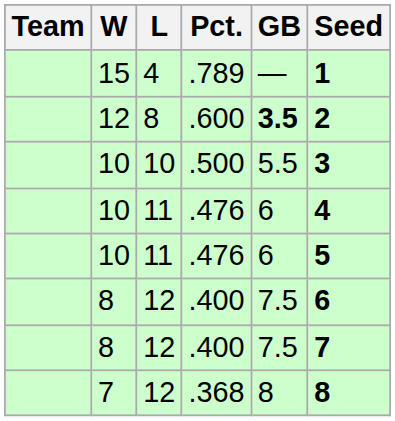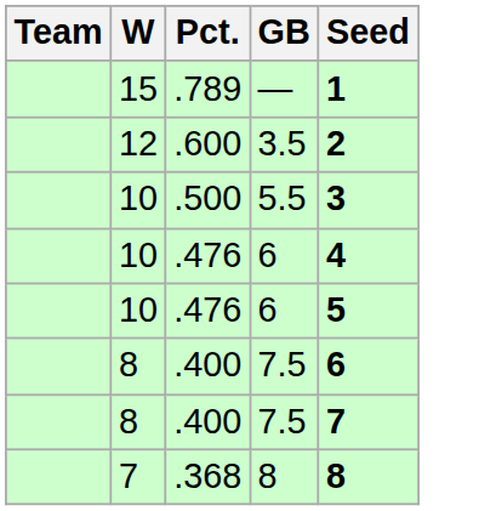- column: L | 4 | 8 | 10 | 11 | 11 | 12 | 12 | 12
.600 | GB: bold -> normal
